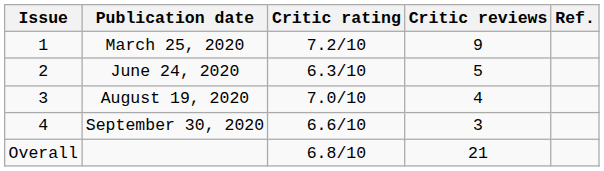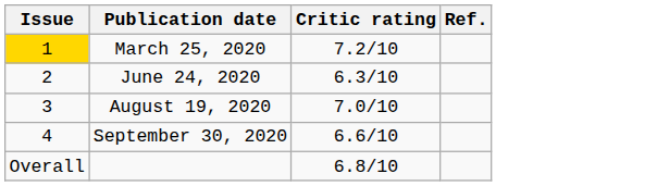- column: Critic reviews | 9 | 5 | 4 | 3 | 21
March 25, 2020 | Issue: no background -> gold background
